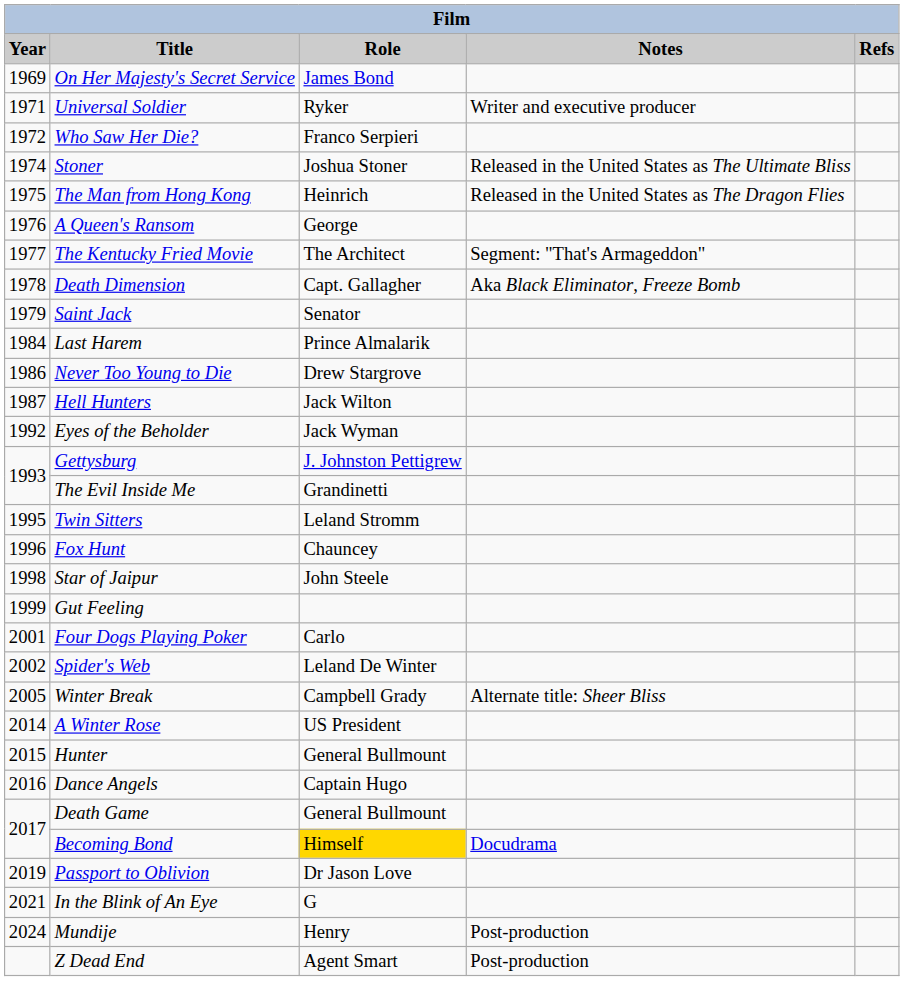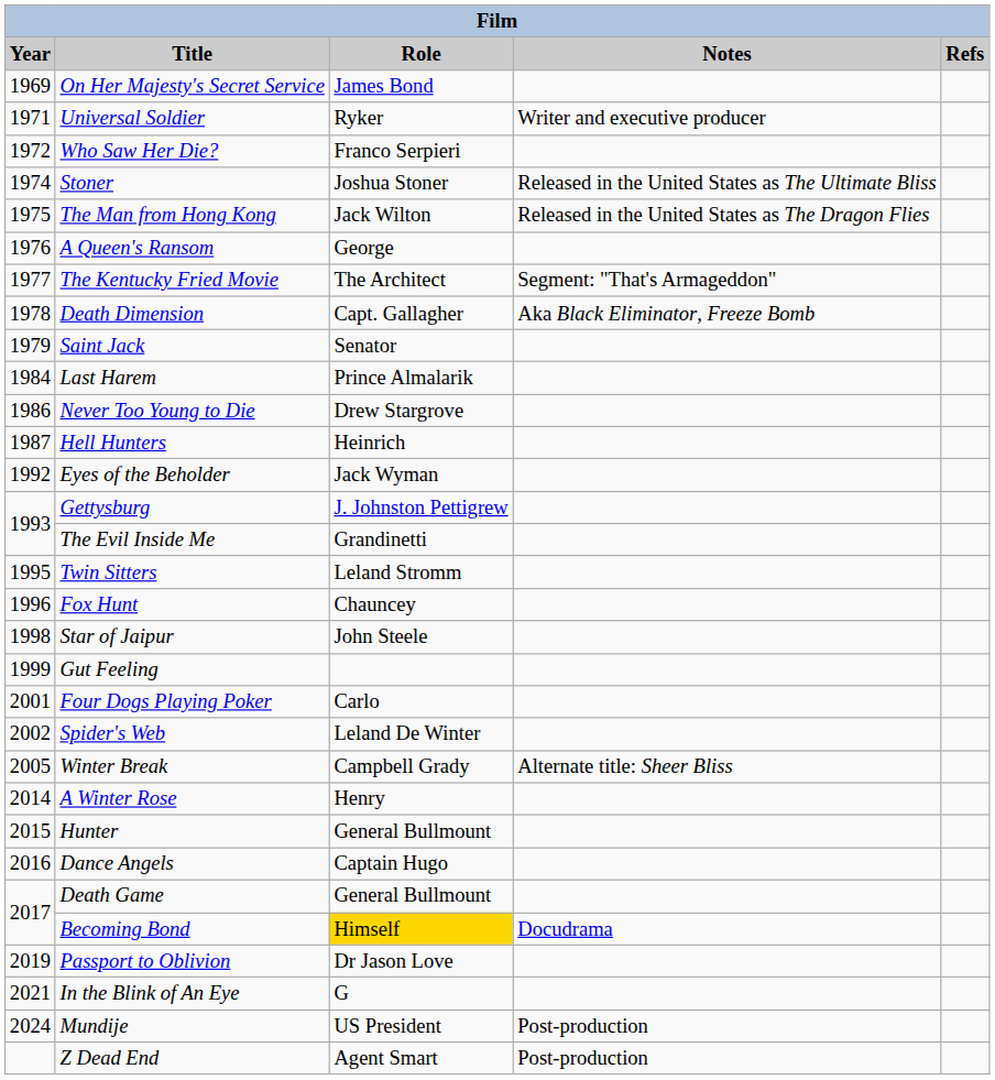The Man from Hong Kong | Role: Heinrich -> Jack Wilton
Hell Hunters | Role: Jack Wilton -> Heinrich
A Winter Rose | Role: US President -> Henry
Mundije | Role: Henry -> US President
